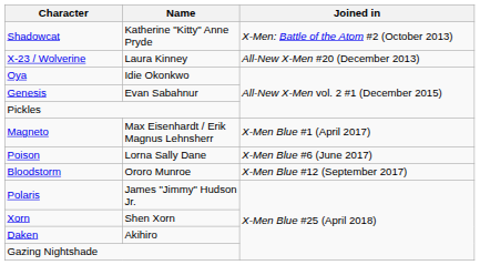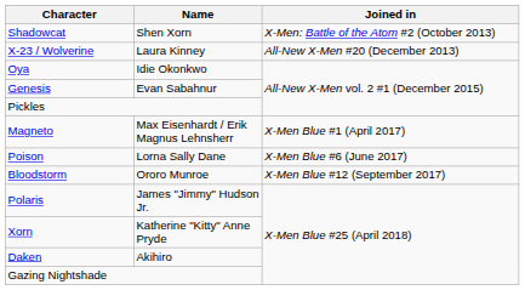Shadowcat | Name: Katherine "Kitty" Anne Pryde -> Shen Xorn
Xorn | Name: Shen Xorn -> Katherine "Kitty" Anne Pryde
